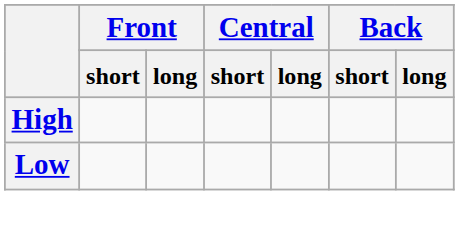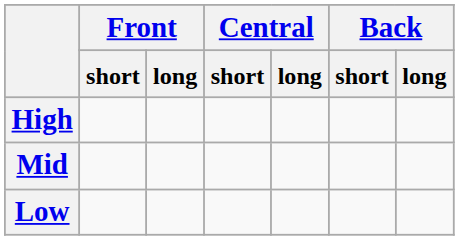+ row: Mid
